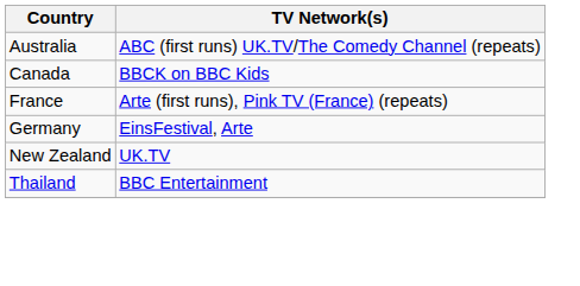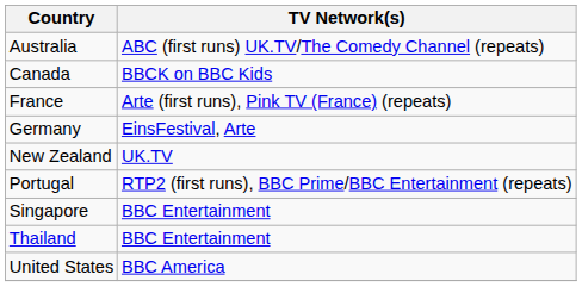+ row: Portugal | RTP2 (first runs), BBC Prime/BBC Entertainment (repeats)
+ row: Singapore | BBC Entertainment
+ row: United States | BBC America
